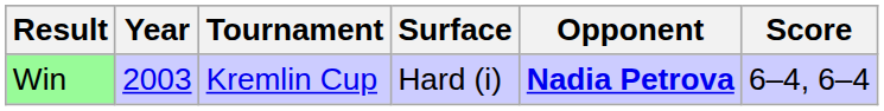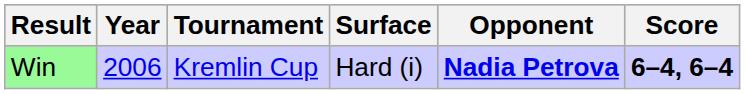Win | Year: 2003 -> 2006
Win | Score: normal -> bold
